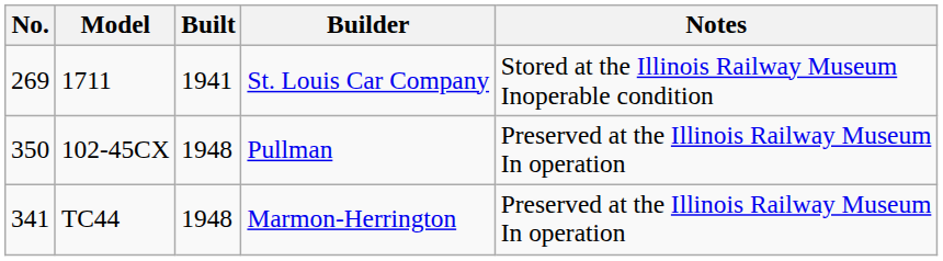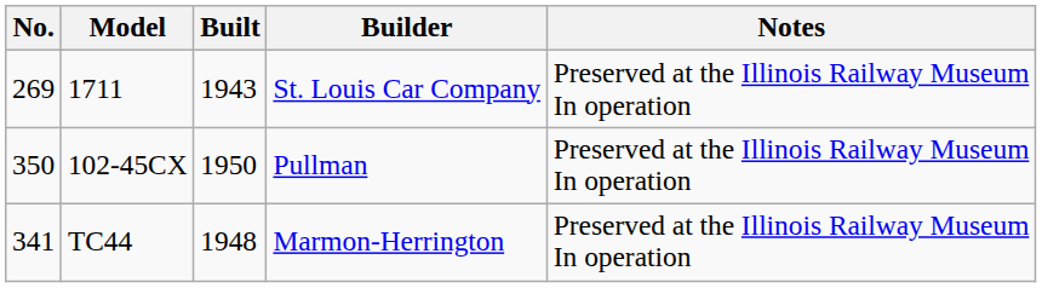1711 | Built: 1941 -> 1943
1711 | Notes: Stored at the Illinois Railway Museum Inoperable condition -> Preserved at the Illinois Railway Museum In operation
102-45CX | Built: 1948 -> 1950
